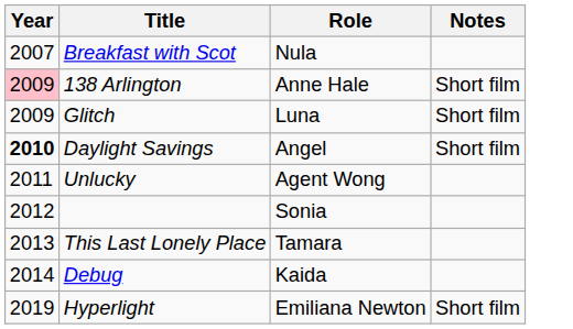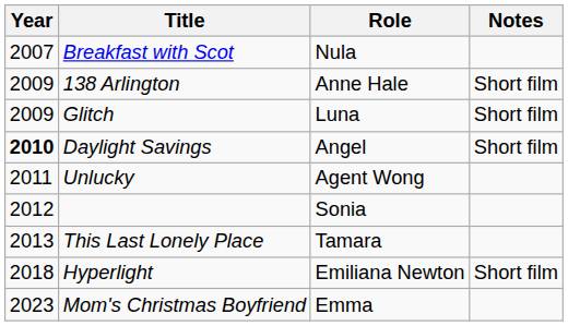138 Arlington | Year: pink background -> no background
- row: 2014 | Debug | Kaida
Hyperlight | Year: 2019 -> 2018
+ row: 2023 | Mom's Christmas Boyfriend | Emma
